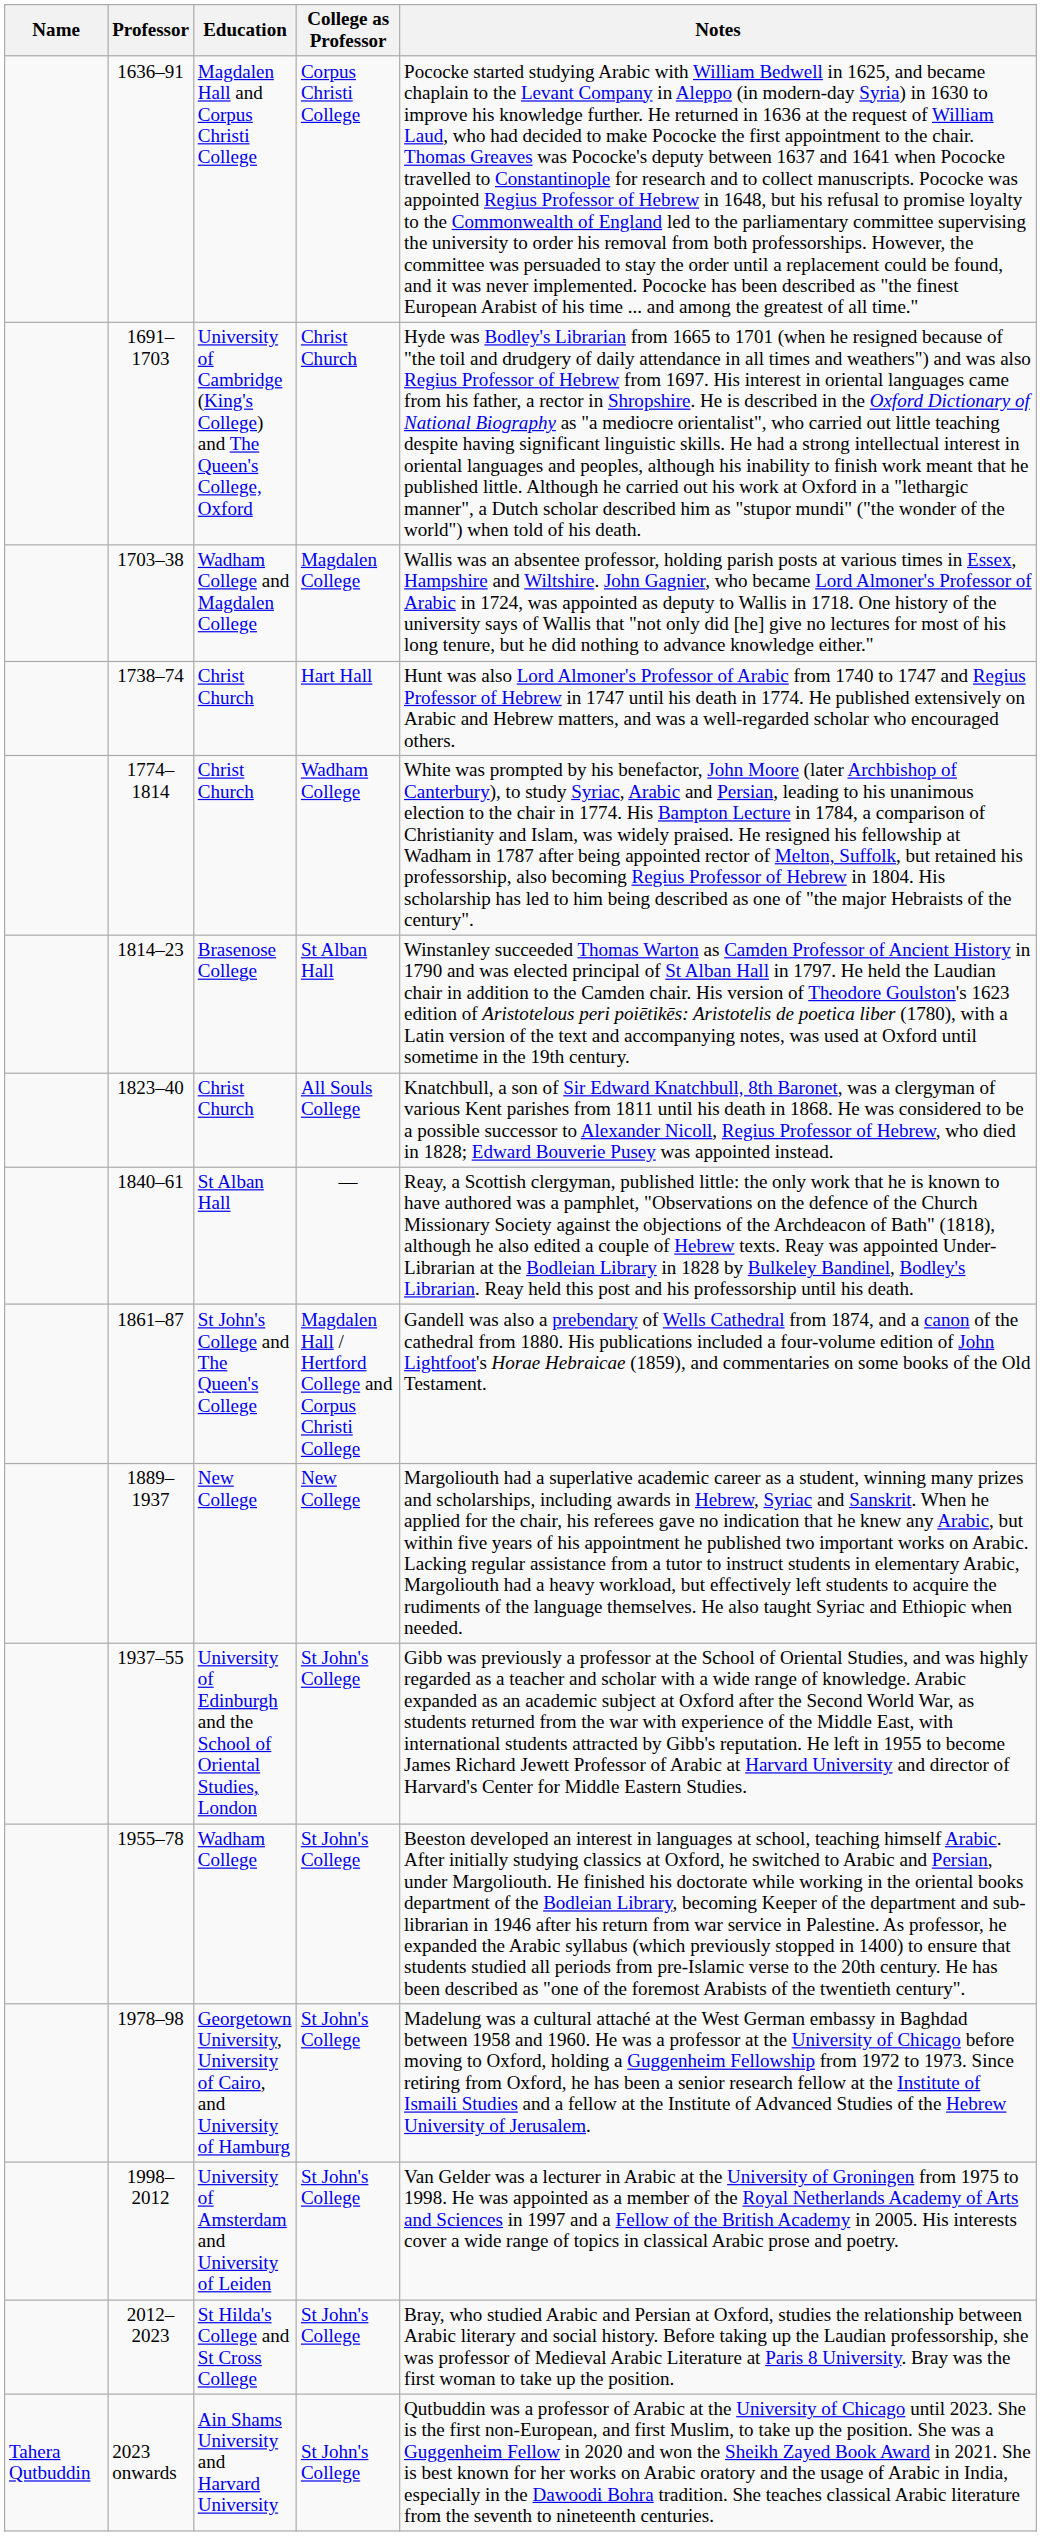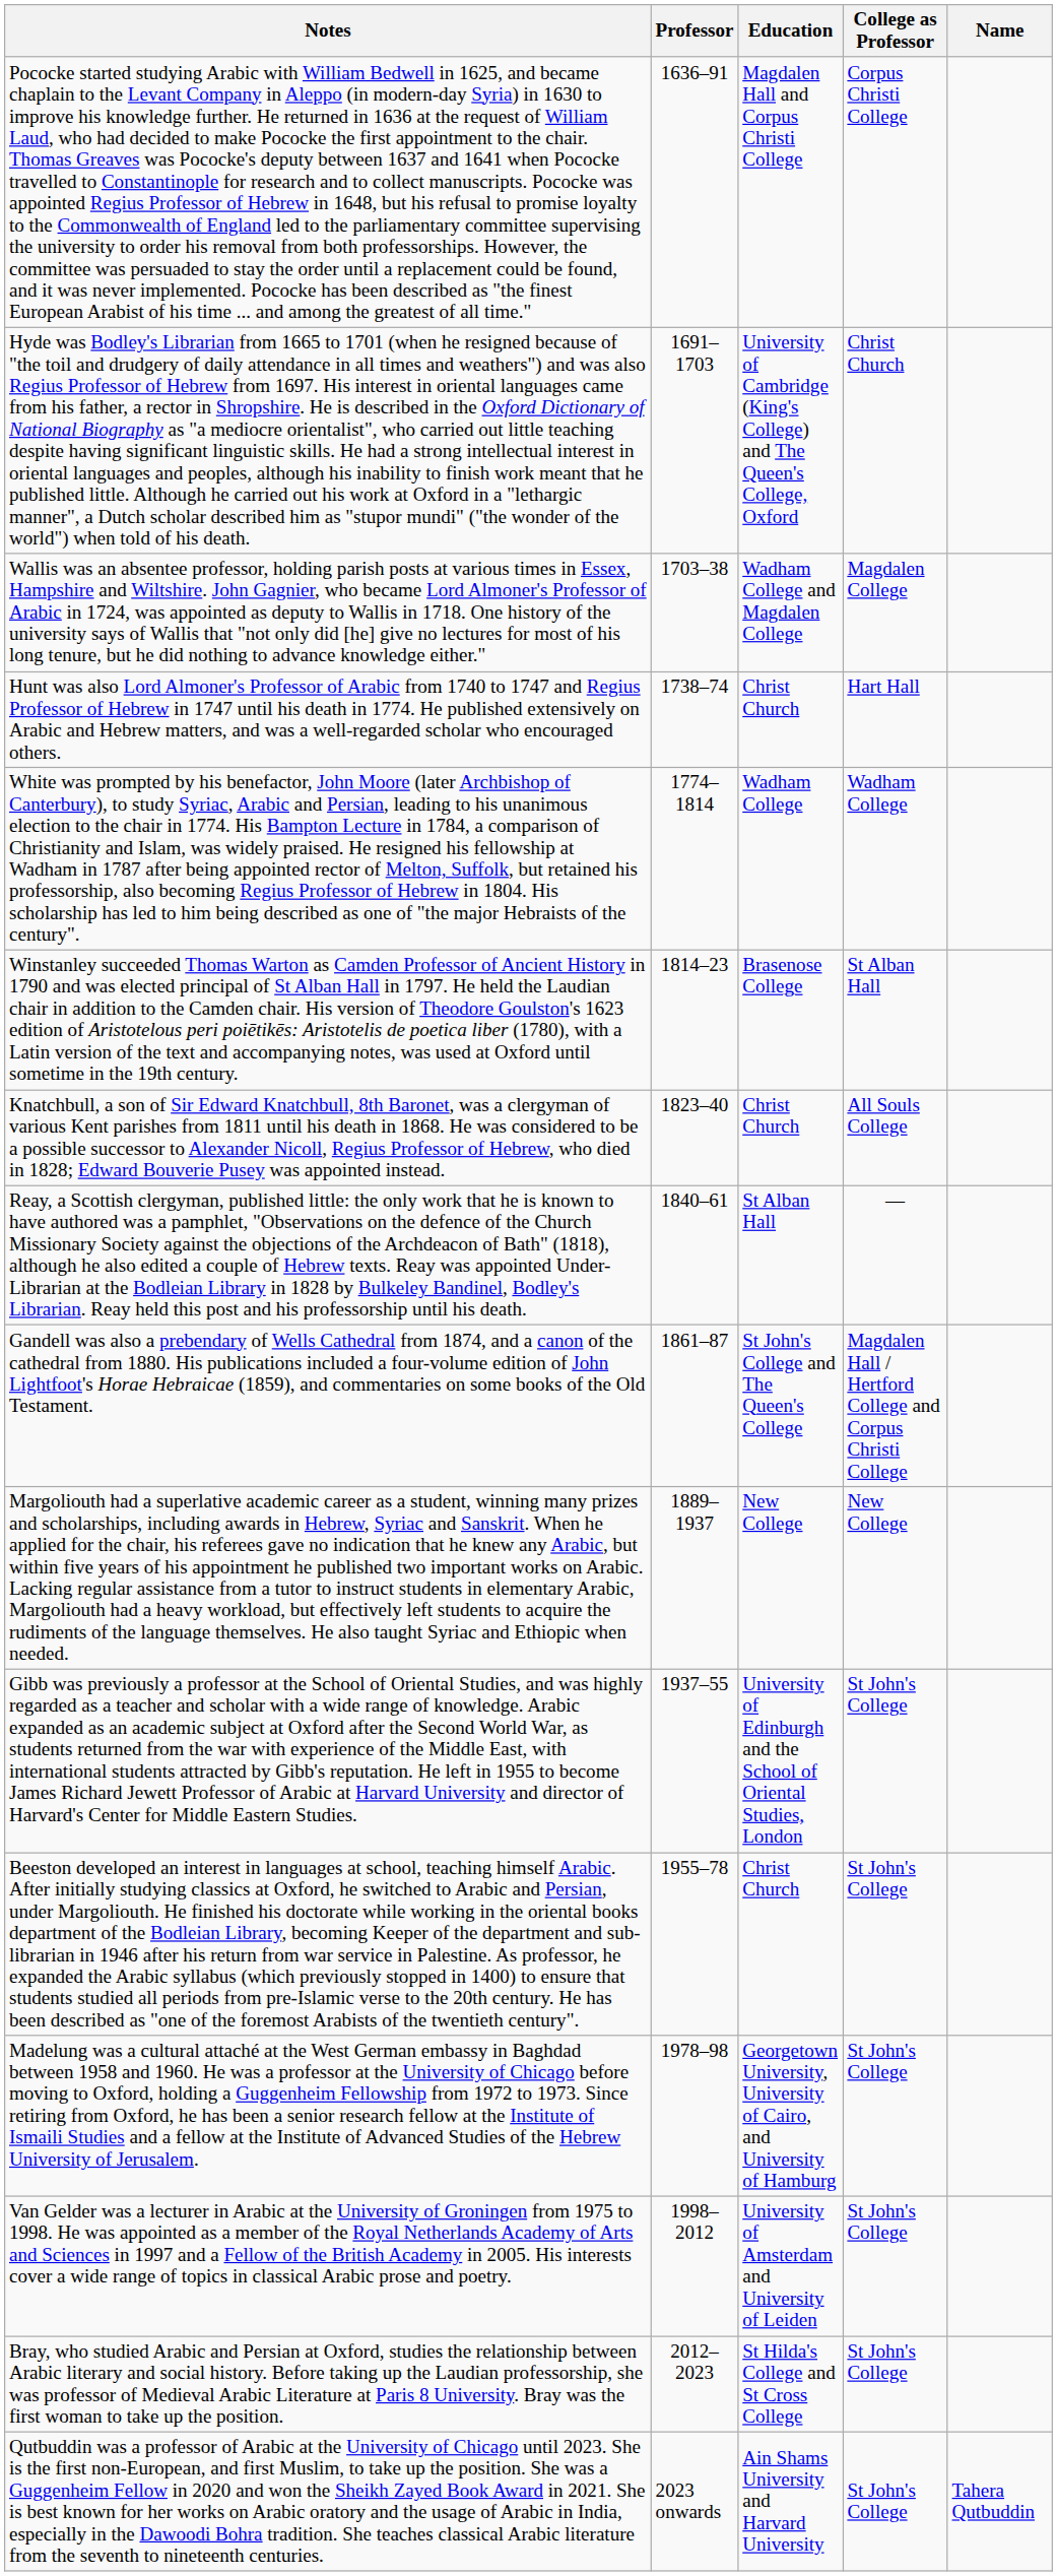columns swapped: Name <-> Notes
1774–1814 | Education: Christ Church -> Wadham College
1955–78 | Education: Wadham College -> Christ Church
